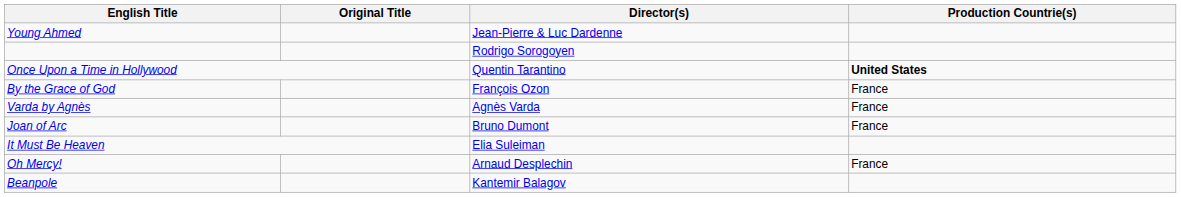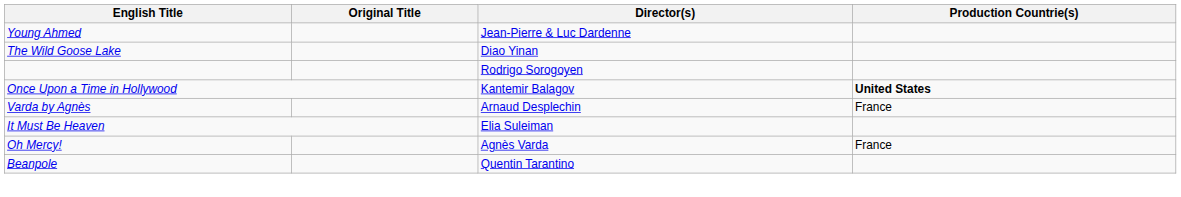+ row: The Wild Goose Lake | Diao Yinan
Once Upon a Time in Hollywood | Director(s): Quentin Tarantino -> Kantemir Balagov
- row: By the Grace of God | François Ozon | France
Varda by Agnès | Director(s): Agnès Varda -> Arnaud Desplechin
- row: Joan of Arc | Bruno Dumont | France
Oh Mercy! | Director(s): Arnaud Desplechin -> Agnès Varda
Beanpole | Director(s): Kantemir Balagov -> Quentin Tarantino
